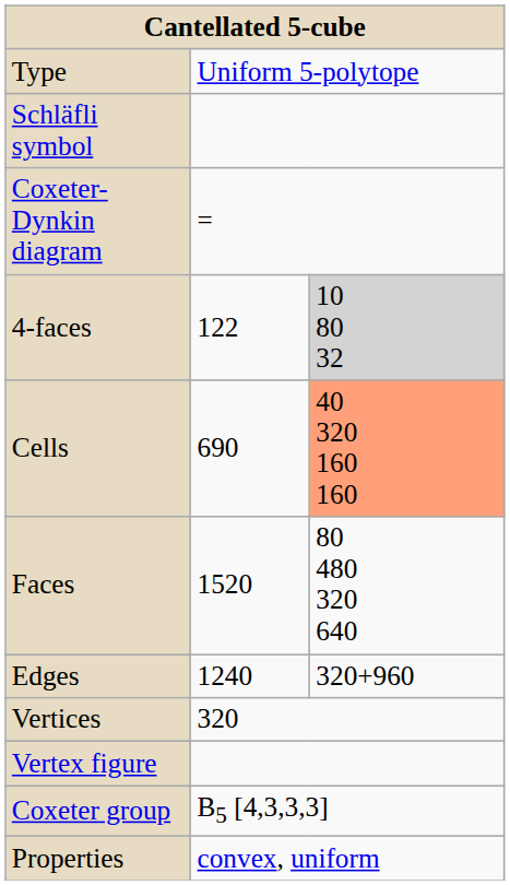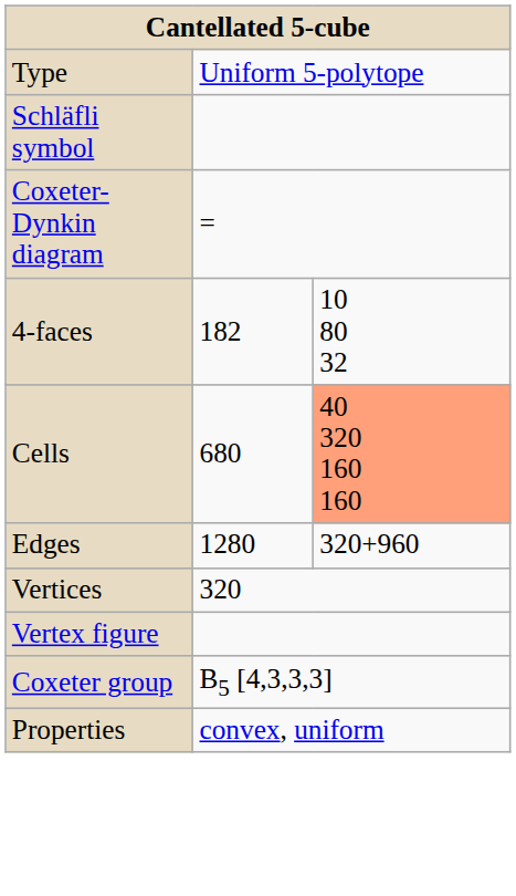4-faces | column 2: 122 -> 182
4-faces | column 3: lightgrey background -> no background
Cells | column 2: 690 -> 680
- row: Faces | 1520 | 80 480 320 640
Edges | column 2: 1240 -> 1280
